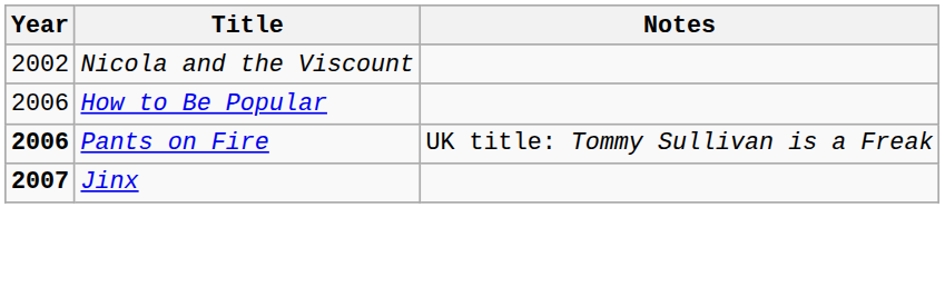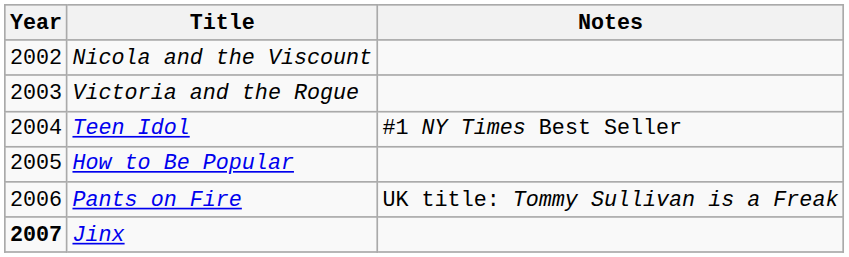+ row: 2003 | Victoria and the Rogue
+ row: 2004 | Teen Idol | #1 NY Times Best Seller
How to Be Popular | Year: 2006 -> 2005
Pants on Fire | Year: bold -> normal
